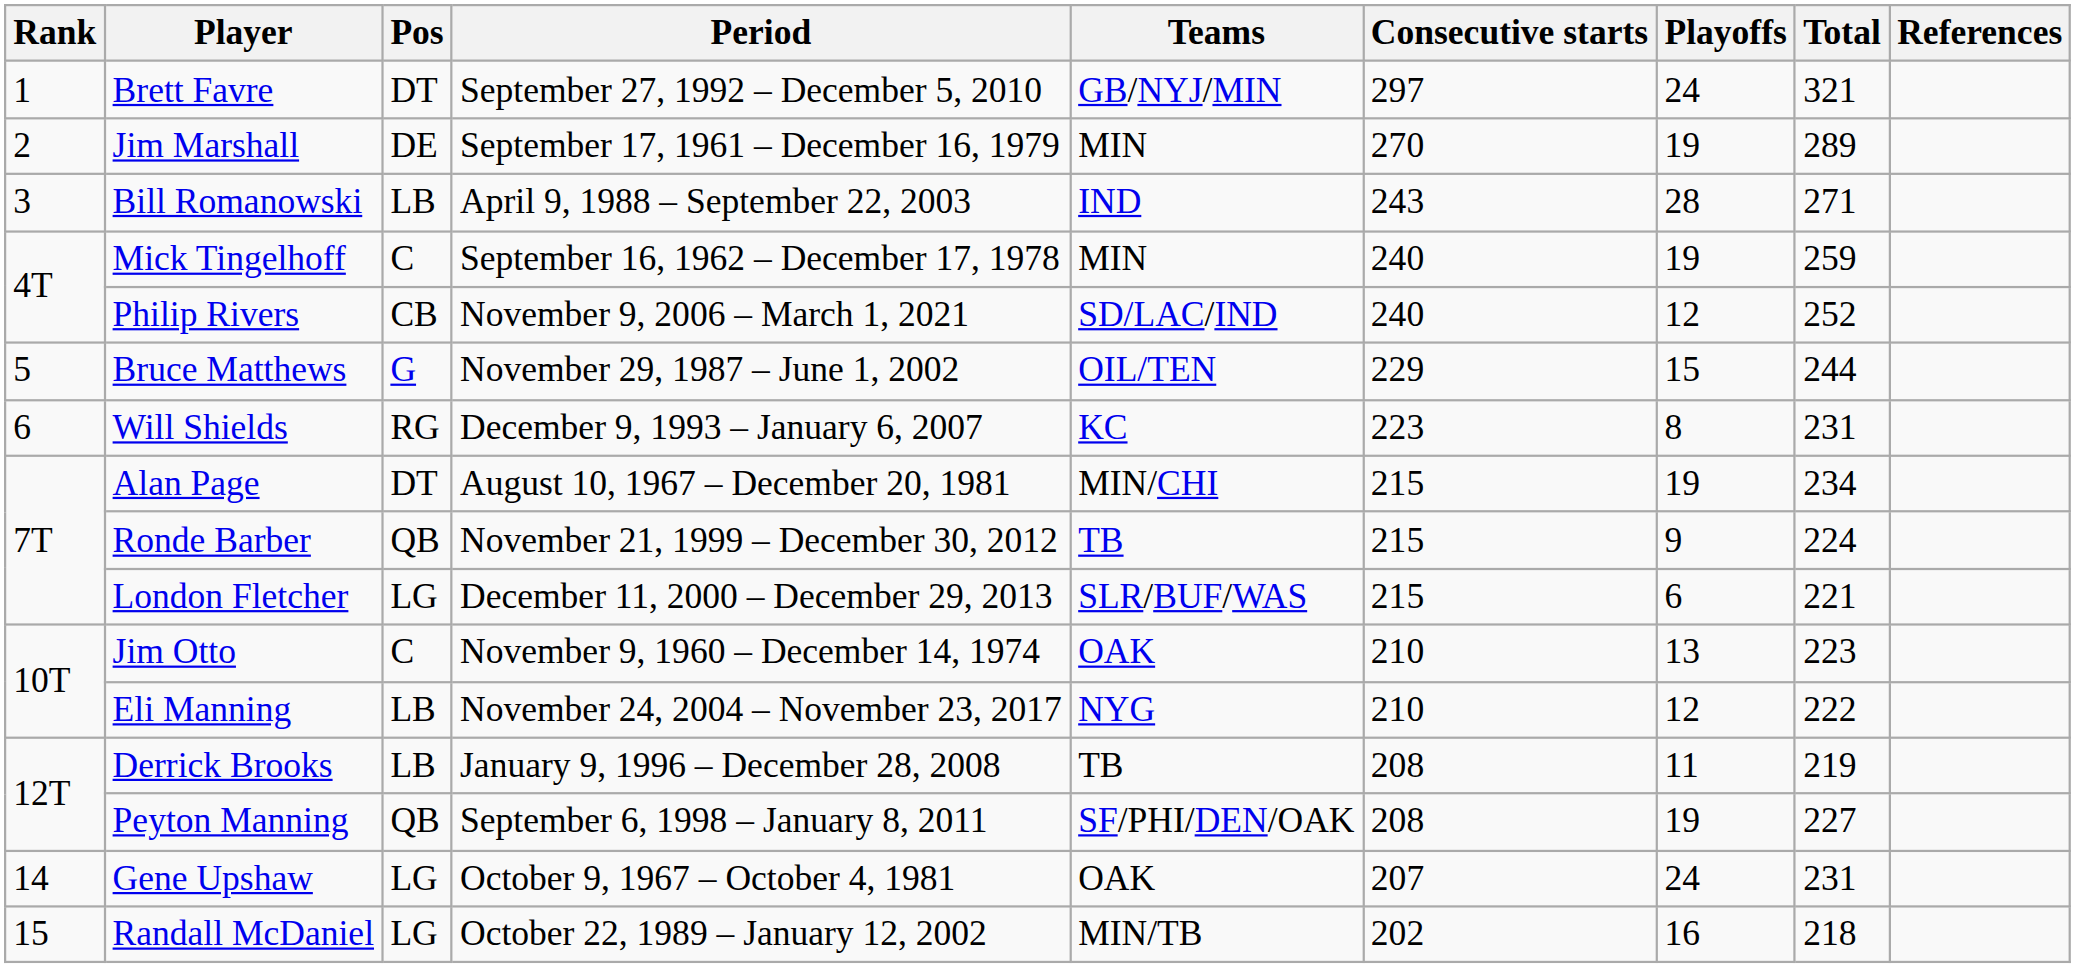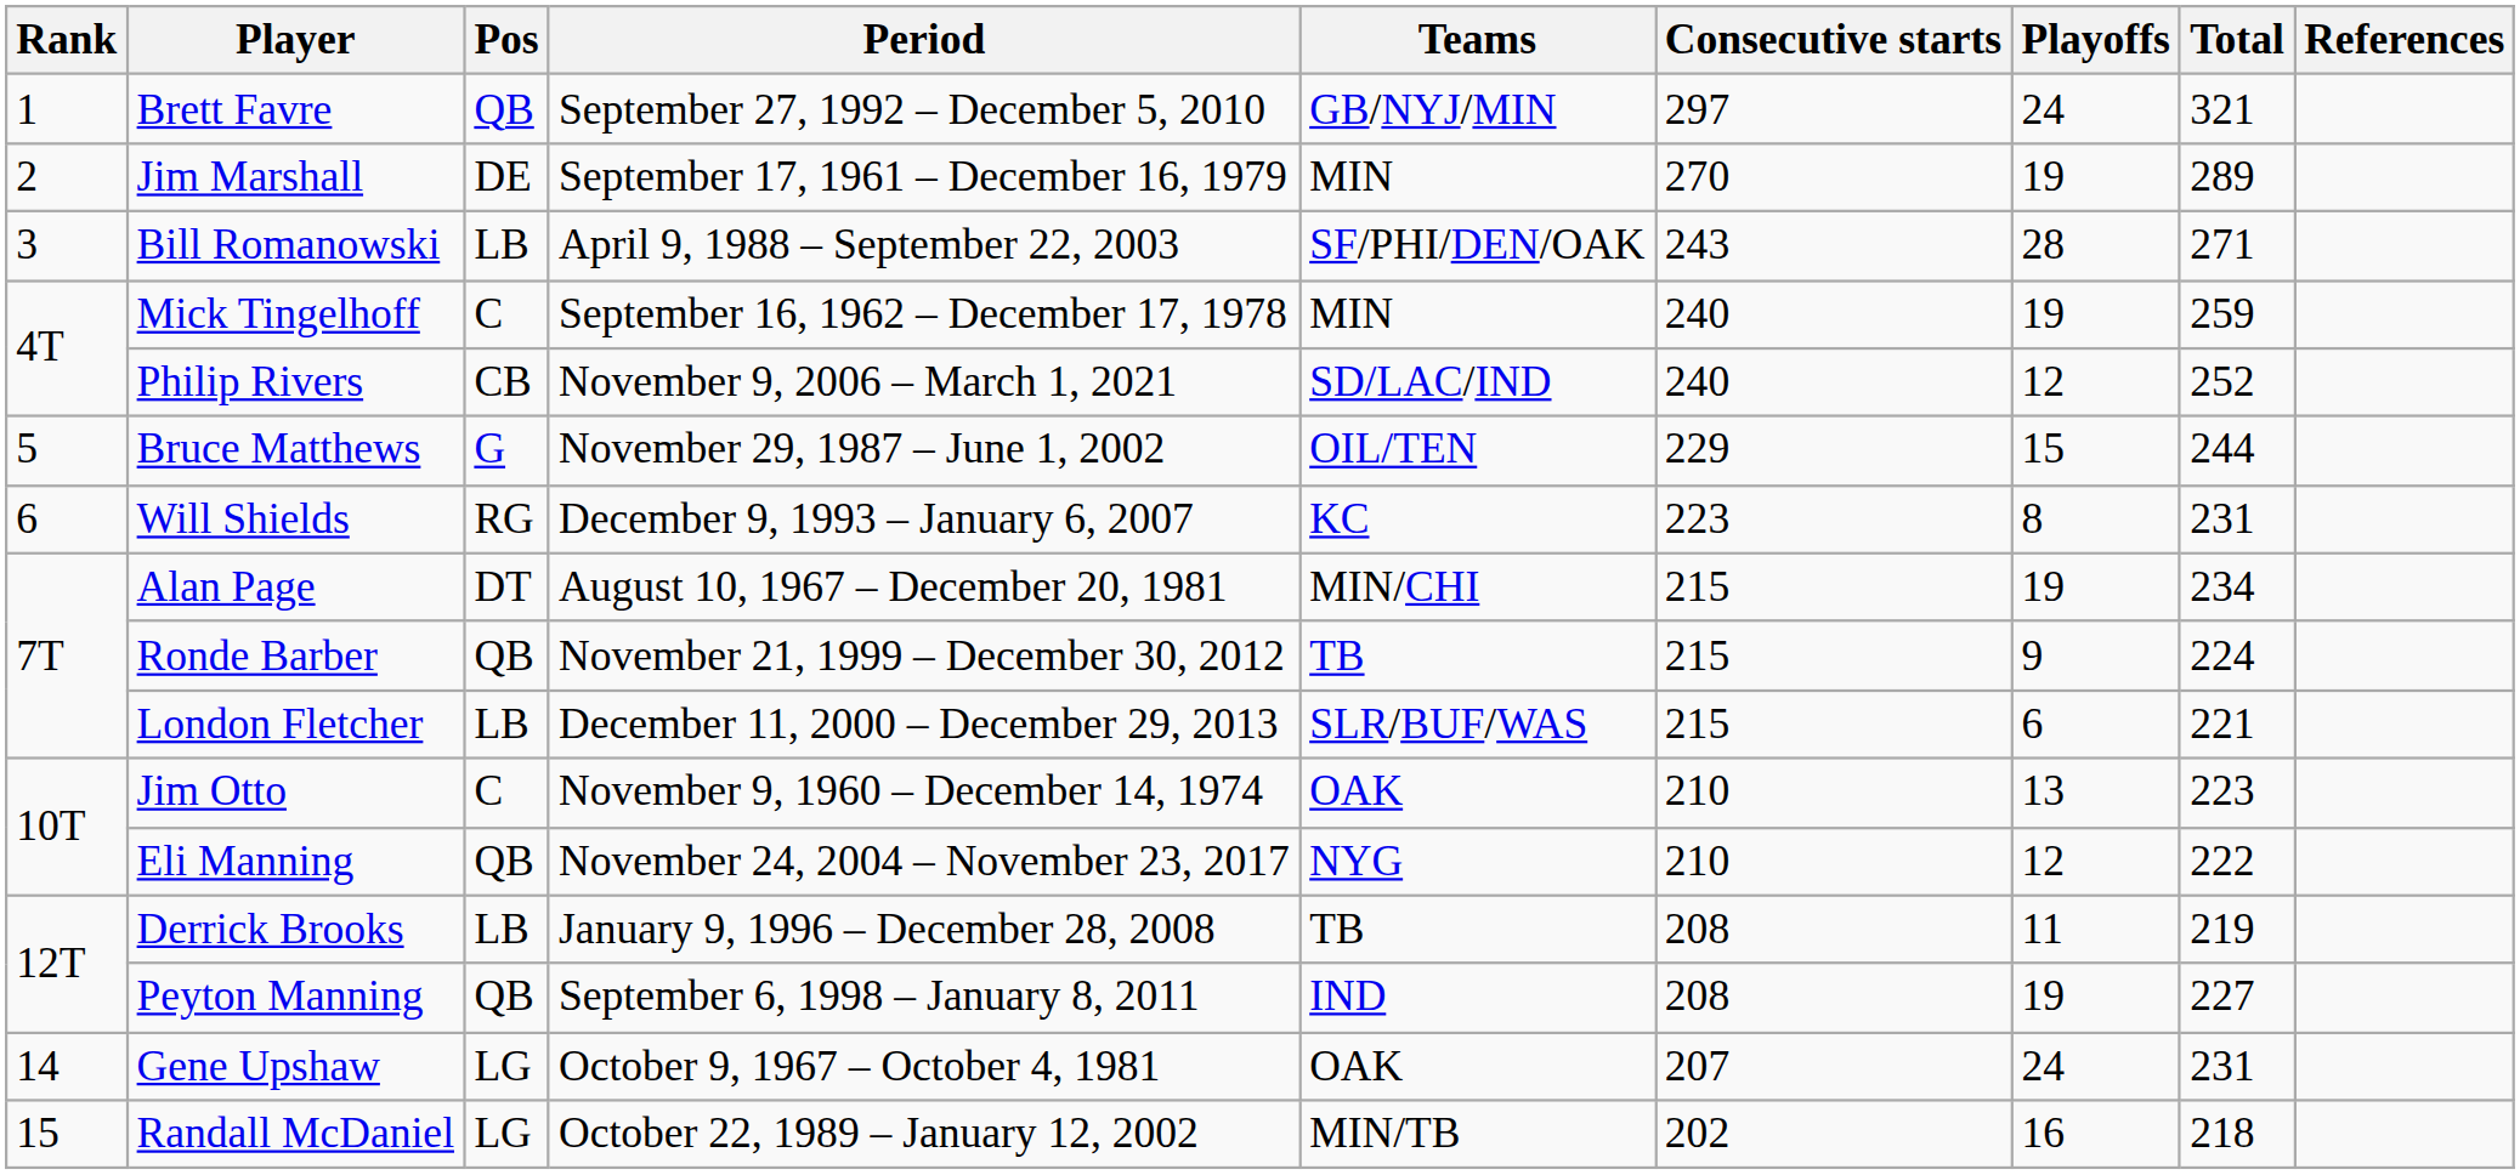Brett Favre | Pos: DT -> QB
Bill Romanowski | Teams: IND -> SF/PHI/DEN/OAK
London Fletcher | Pos: LG -> LB
Eli Manning | Pos: LB -> QB
Peyton Manning | Teams: SF/PHI/DEN/OAK -> IND
